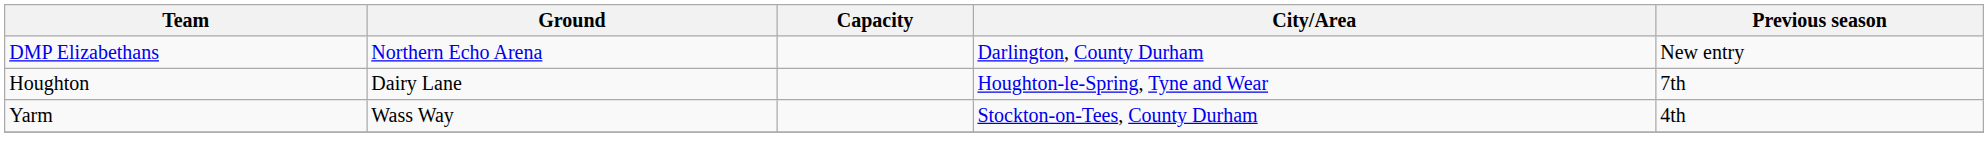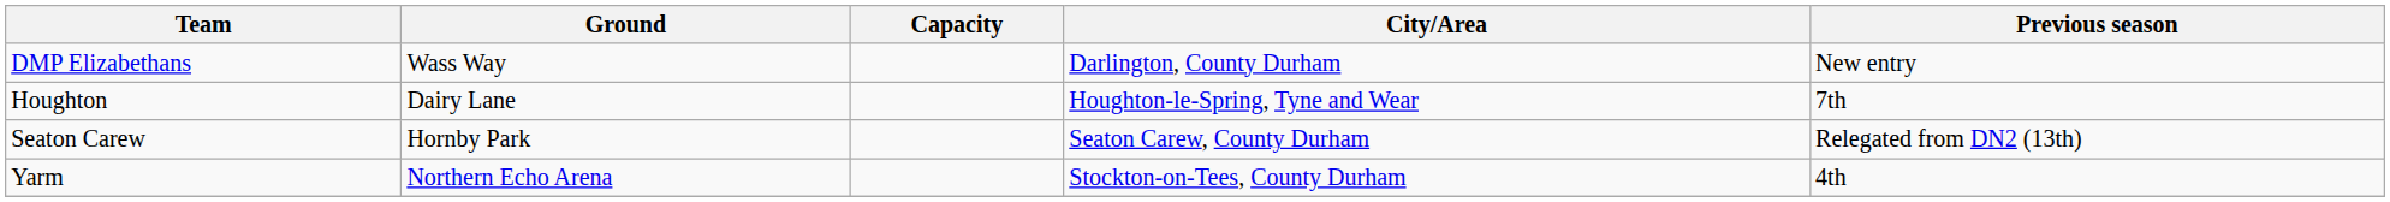DMP Elizabethans | Ground: Northern Echo Arena -> Wass Way
+ row: Seaton Carew | Hornby Park | Seaton Carew, County Durham | Relegated from DN2 (13th)
Yarm | Ground: Wass Way -> Northern Echo Arena
